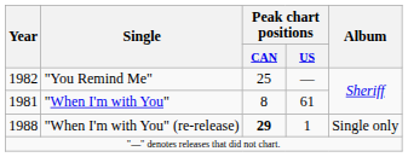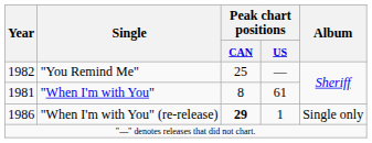"When I'm with You" (re-release) | Year: 1988 -> 1986
